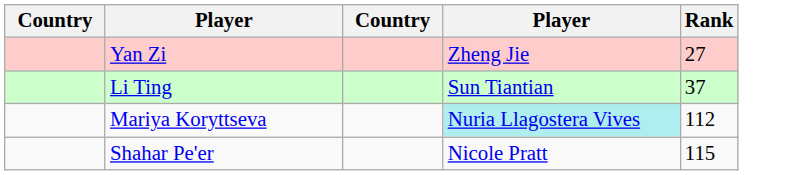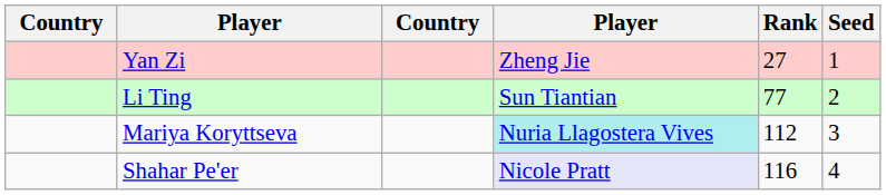+ column: Seed | 1 | 2 | 3 | 4
Li Ting | Rank: 37 -> 77
Shahar Pe'er | column 4: no background -> lavender background
Shahar Pe'er | Rank: 115 -> 116
